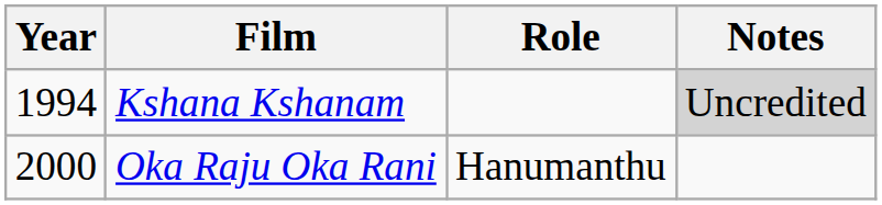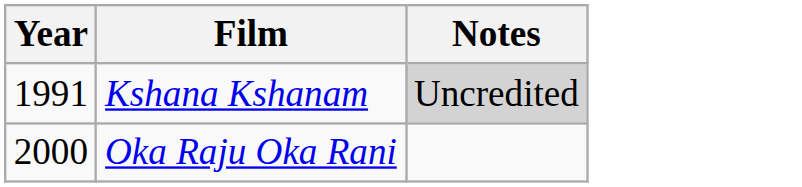- column: Role | Hanumanthu
Kshana Kshanam | Year: 1994 -> 1991
